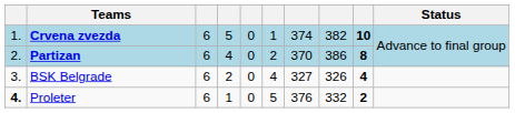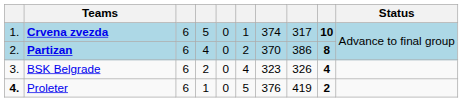Crvena zvezda | column 8: 382 -> 317
BSK Belgrade | column 7: 327 -> 323
Proleter | column 8: 332 -> 419
